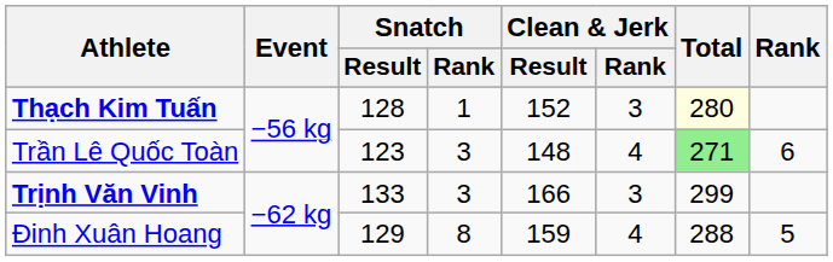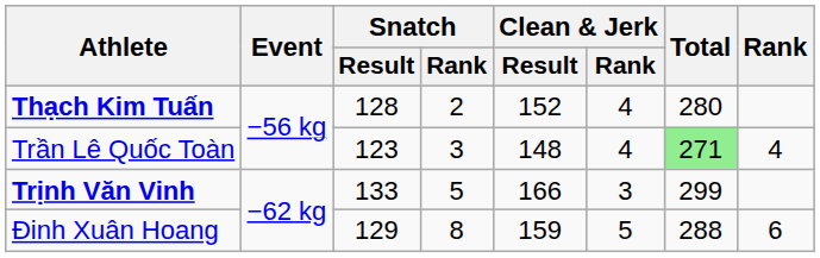Thạch Kim Tuấn | Snatch / Rank: 1 -> 2
Thạch Kim Tuấn | Clean & Jerk / Rank: 3 -> 4
Thạch Kim Tuấn | Total: lightyellow background -> no background
Trần Lê Quốc Toàn | Rank: 6 -> 4
Trịnh Văn Vinh | Snatch / Rank: 3 -> 5
Đinh Xuân Hoang | Clean & Jerk / Rank: 4 -> 5
Đinh Xuân Hoang | Rank: 5 -> 6
